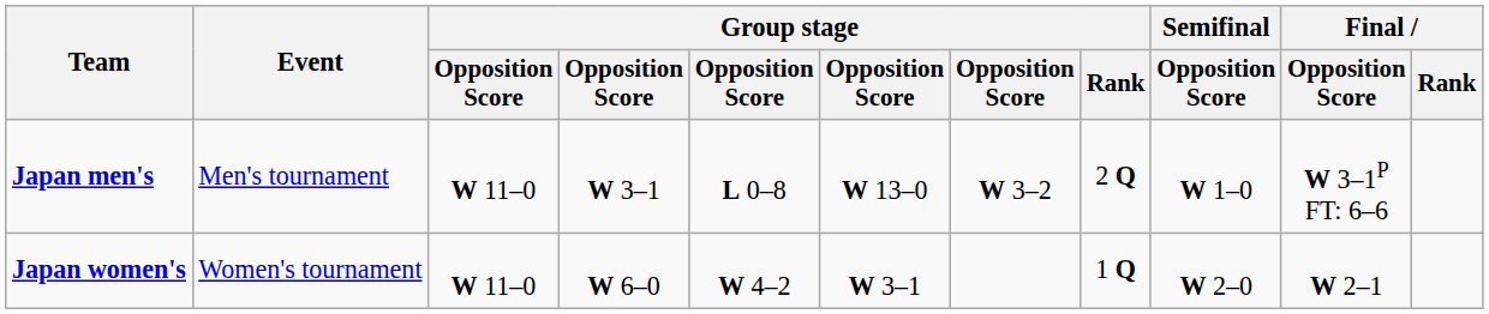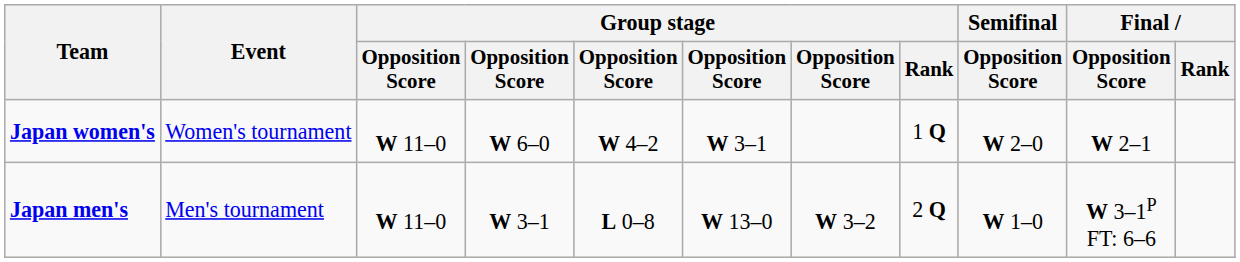rows swapped: Japan men's <-> Japan women's
